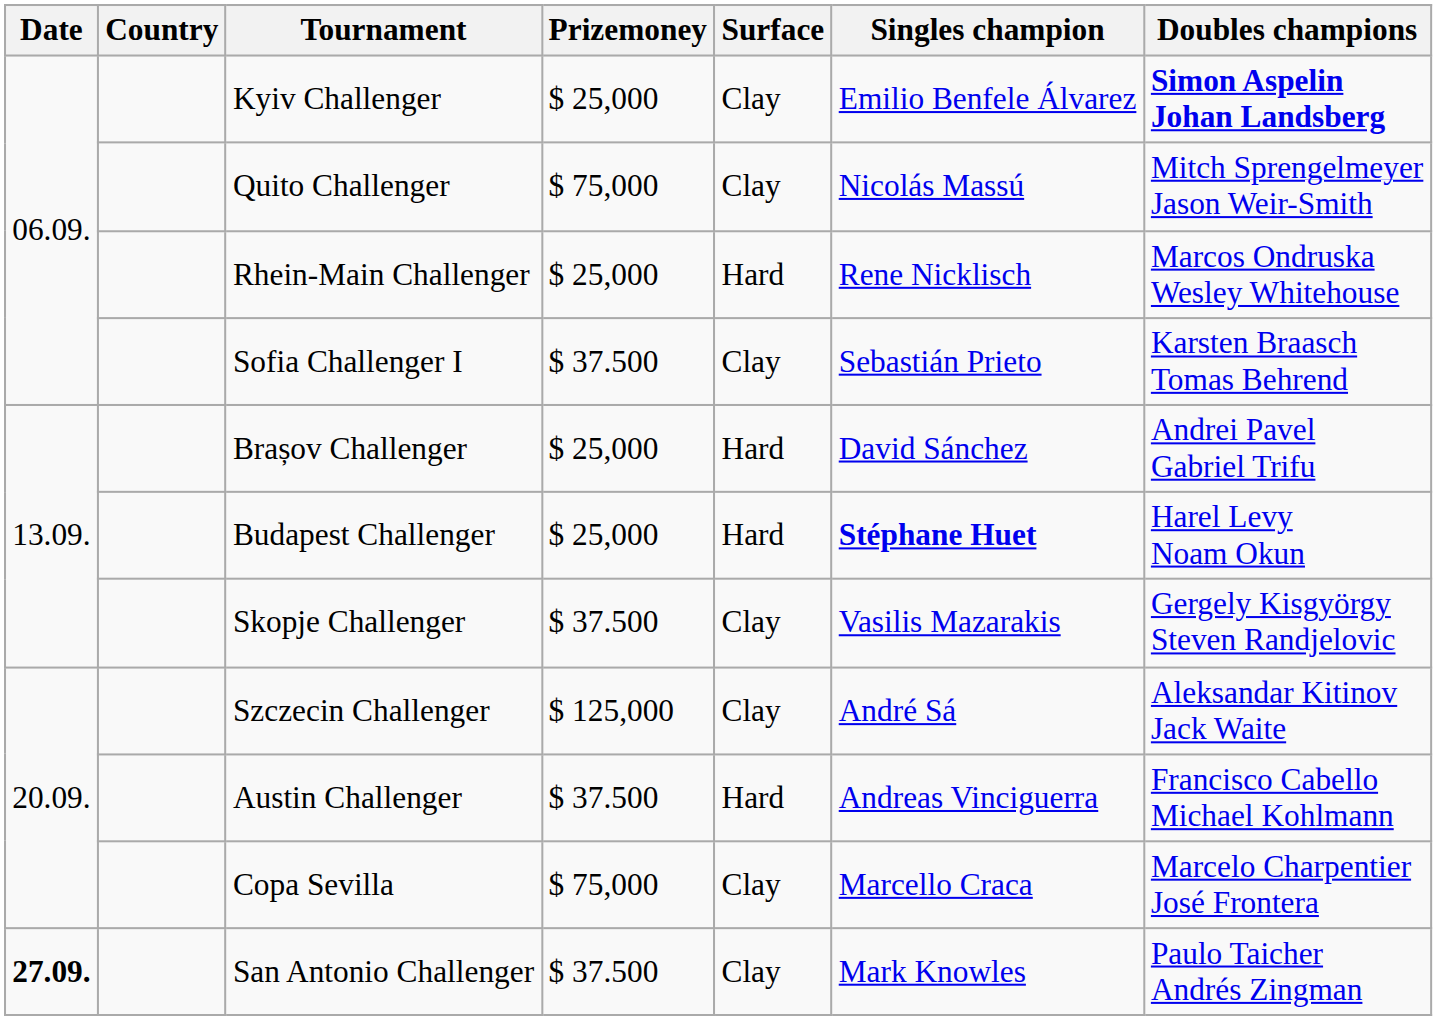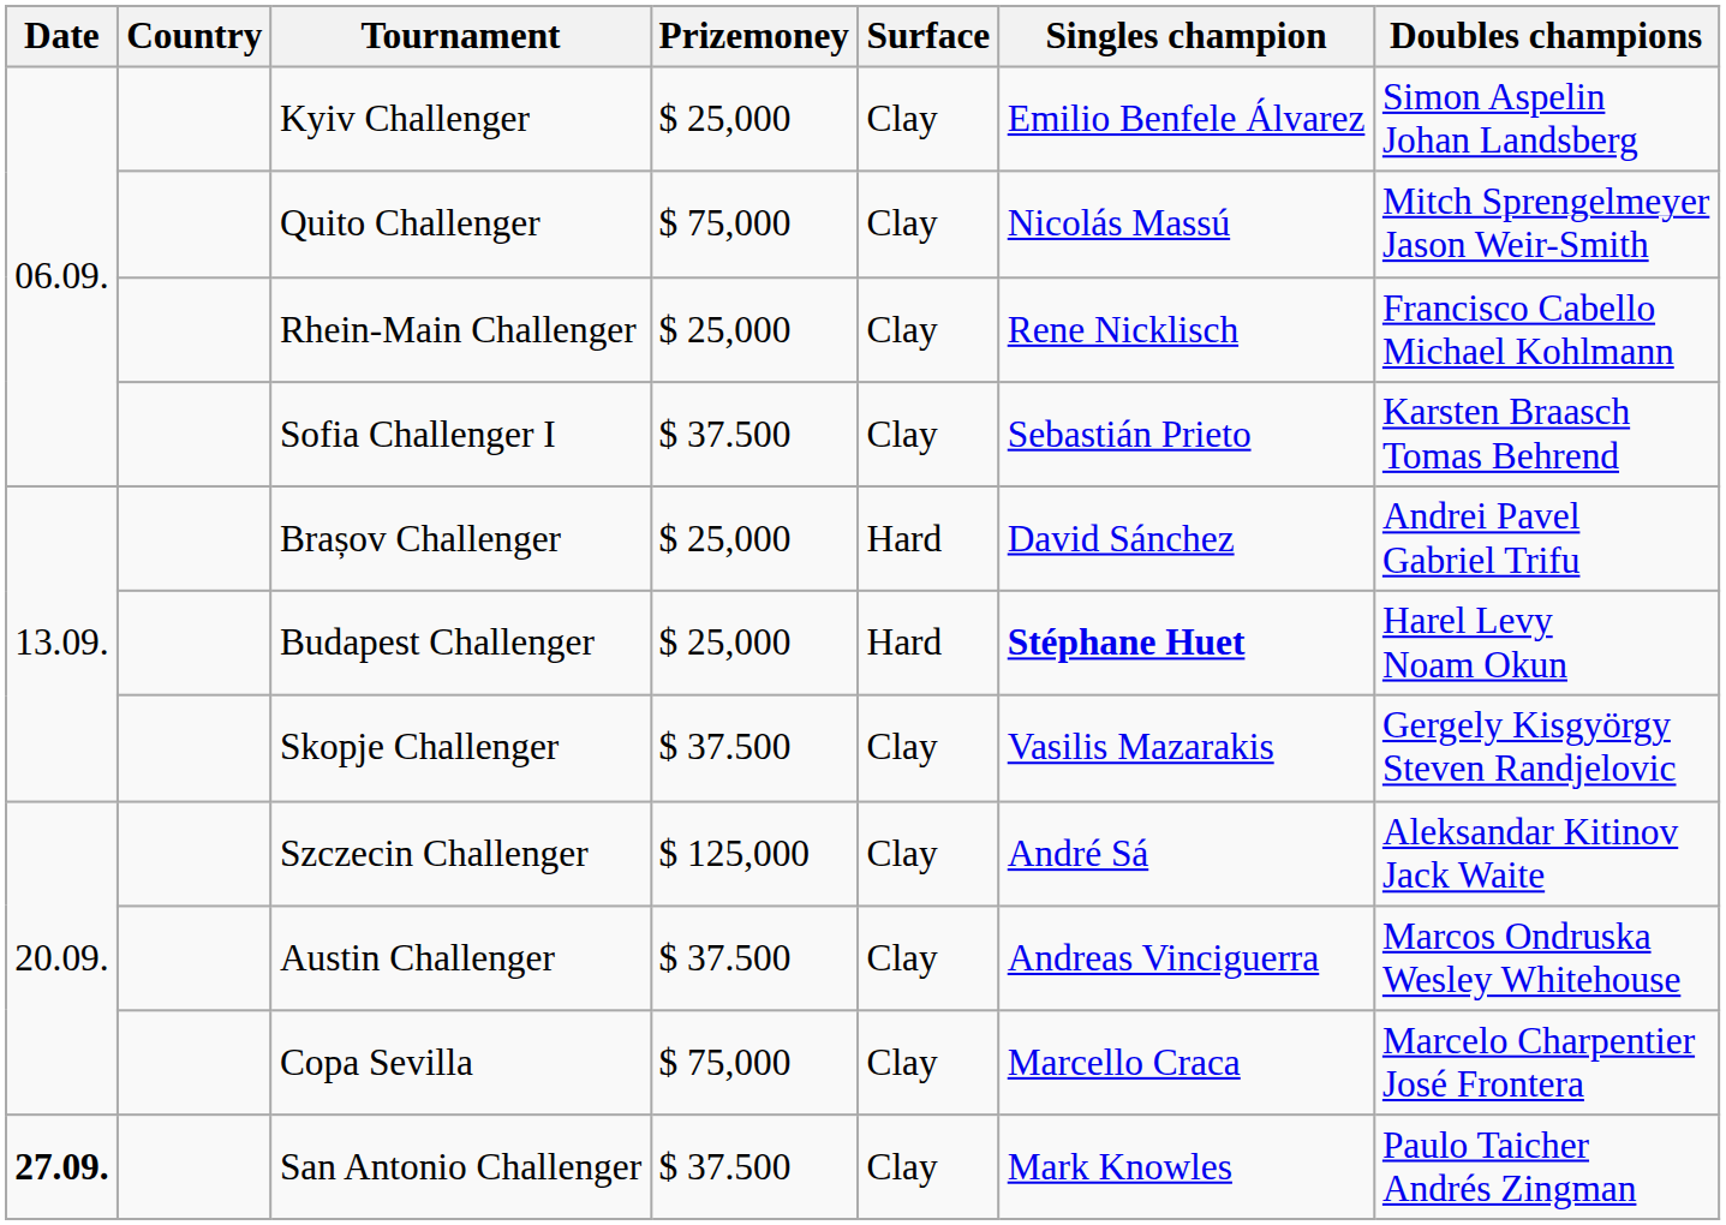Kyiv Challenger | Doubles champions: bold -> normal
Rhein-Main Challenger | Surface: Hard -> Clay
Rhein-Main Challenger | Doubles champions: Marcos Ondruska Wesley Whitehouse -> Francisco Cabello Michael Kohlmann
Austin Challenger | Surface: Hard -> Clay
Austin Challenger | Doubles champions: Francisco Cabello Michael Kohlmann -> Marcos Ondruska Wesley Whitehouse
